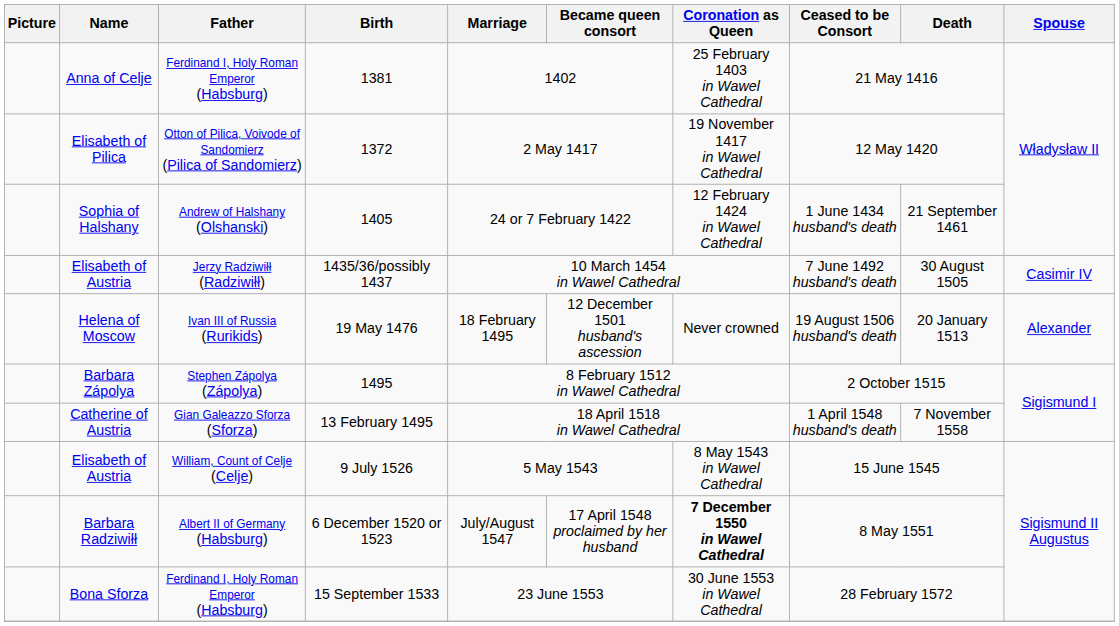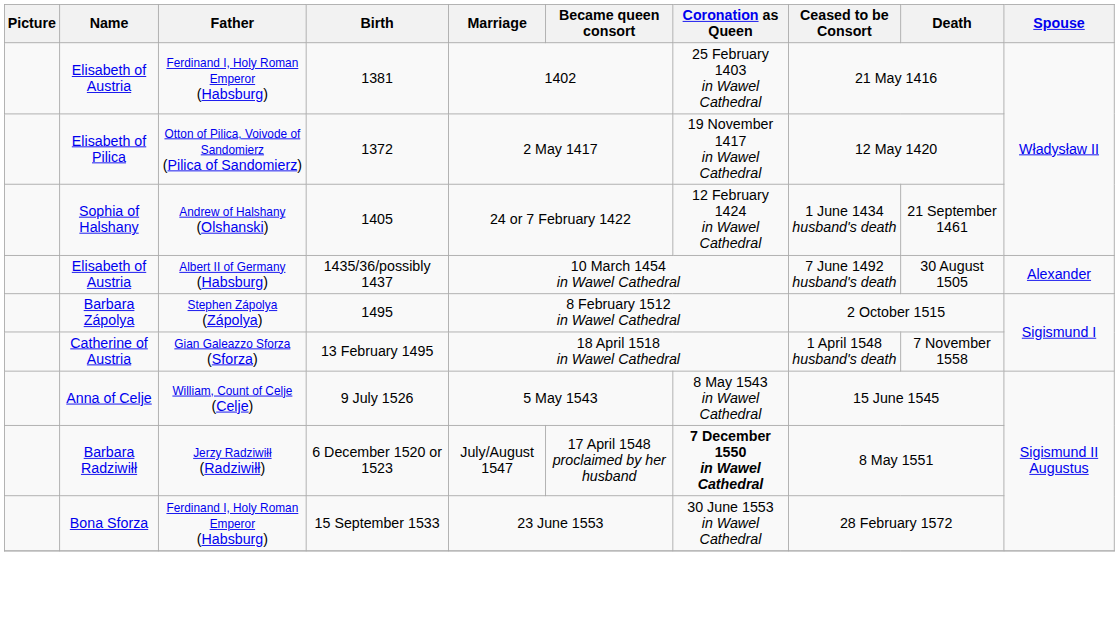1381 | Name: Anna of Celje -> Elisabeth of Austria
1435/36/possibly 1437 | Father: Jerzy Radziwiłł (Radziwiłł) -> Albert II of Germany (Habsburg)
1435/36/possibly 1437 | Spouse: Casimir IV -> Alexander
- row: Helena of Moscow | Ivan III of Russia (Rurikids) | 19 May 1476 | 18 February 1495 | 12 December 1501 husband's ascession | Never crowned | 19 August 1506 husband's death | 20 January 1513 | Alexander
9 July 1526 | Name: Elisabeth of Austria -> Anna of Celje
6 December 1520 or 1523 | Father: Albert II of Germany (Habsburg) -> Jerzy Radziwiłł (Radziwiłł)
